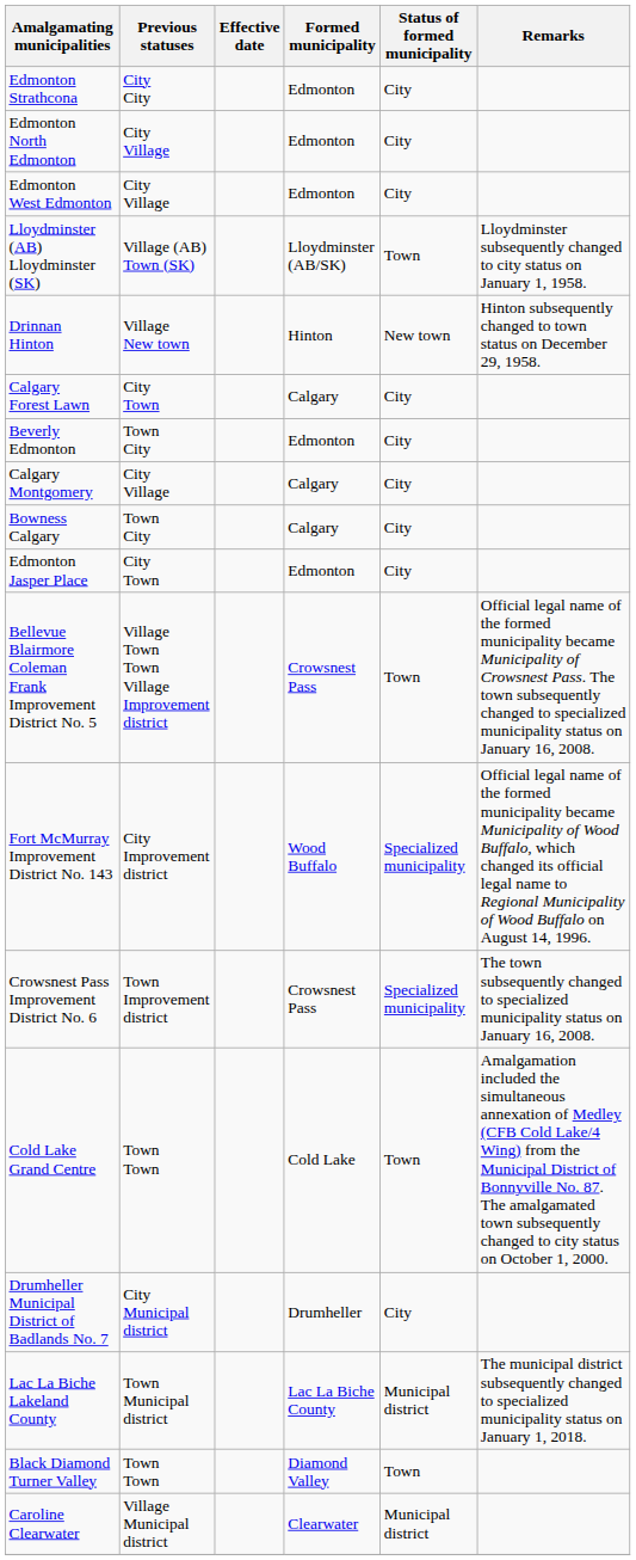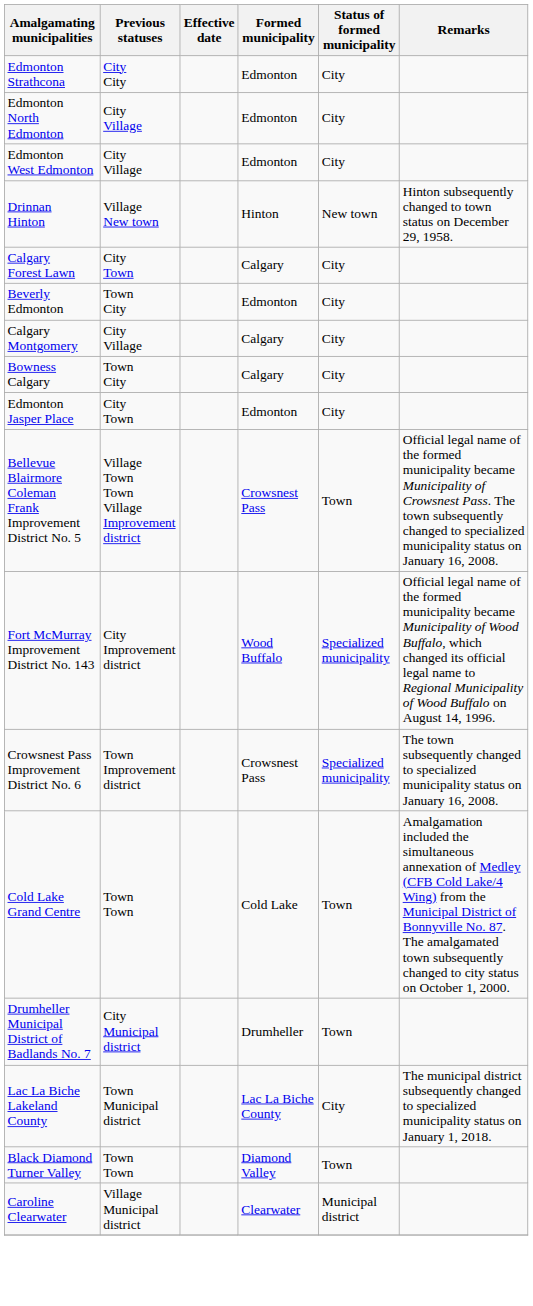- row: Lloydminster (AB) Lloydminster (SK) | Village (AB) Town (SK) | Lloydminster (AB/SK) | Town | Lloydminster subsequently changed to city status on January 1, 1958.
Drumheller Municipal District of Badlands No. 7 | Status of formed municipality: City -> Town
Lac La Biche Lakeland County | Status of formed municipality: Municipal district -> City
